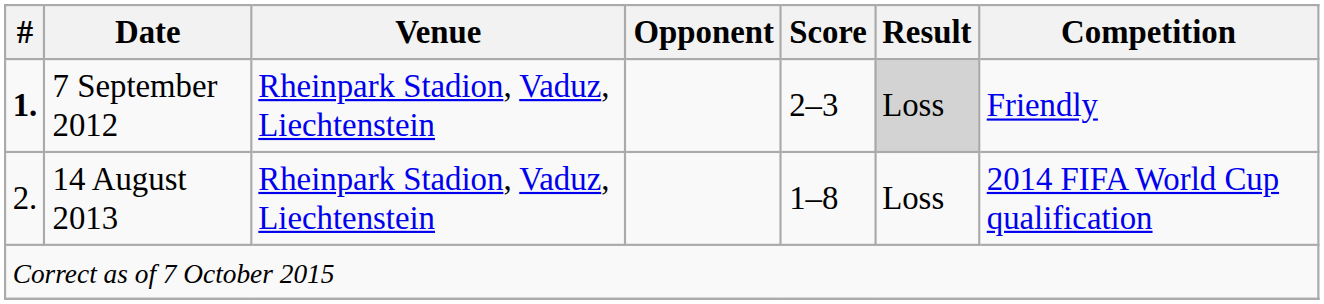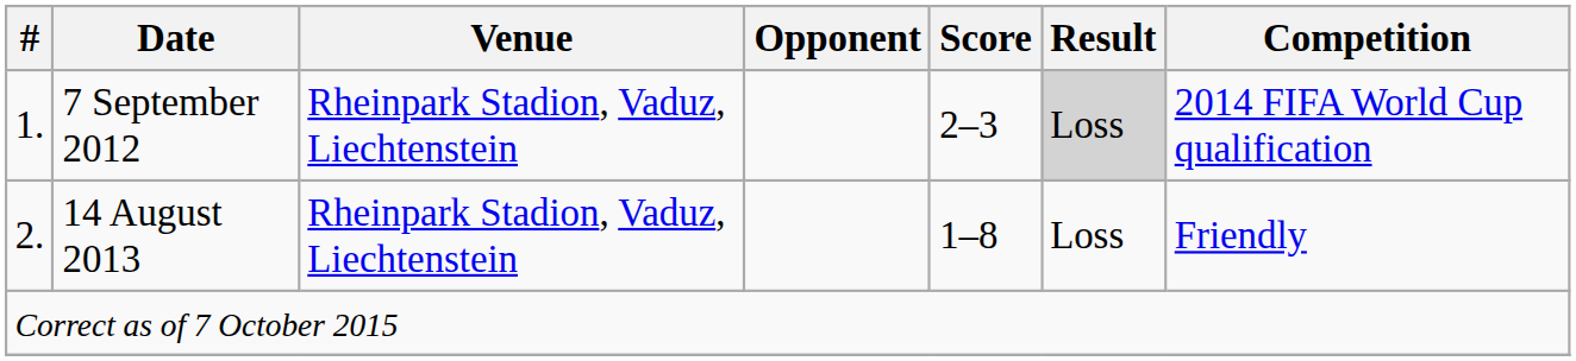7 September 2012 | #: bold -> normal
7 September 2012 | Competition: Friendly -> 2014 FIFA World Cup qualification
14 August 2013 | Competition: 2014 FIFA World Cup qualification -> Friendly
